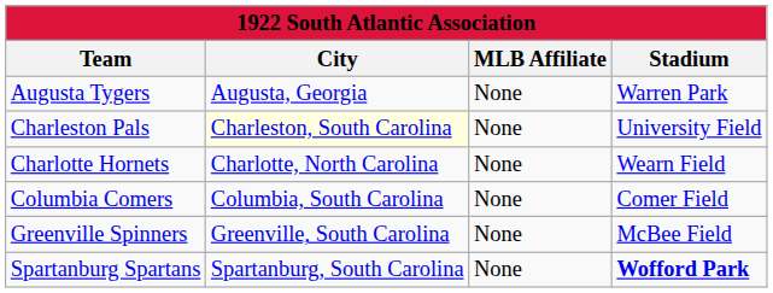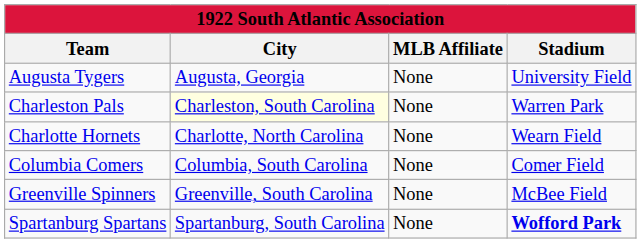Augusta Tygers | Stadium: Warren Park -> University Field
Charleston Pals | Stadium: University Field -> Warren Park
